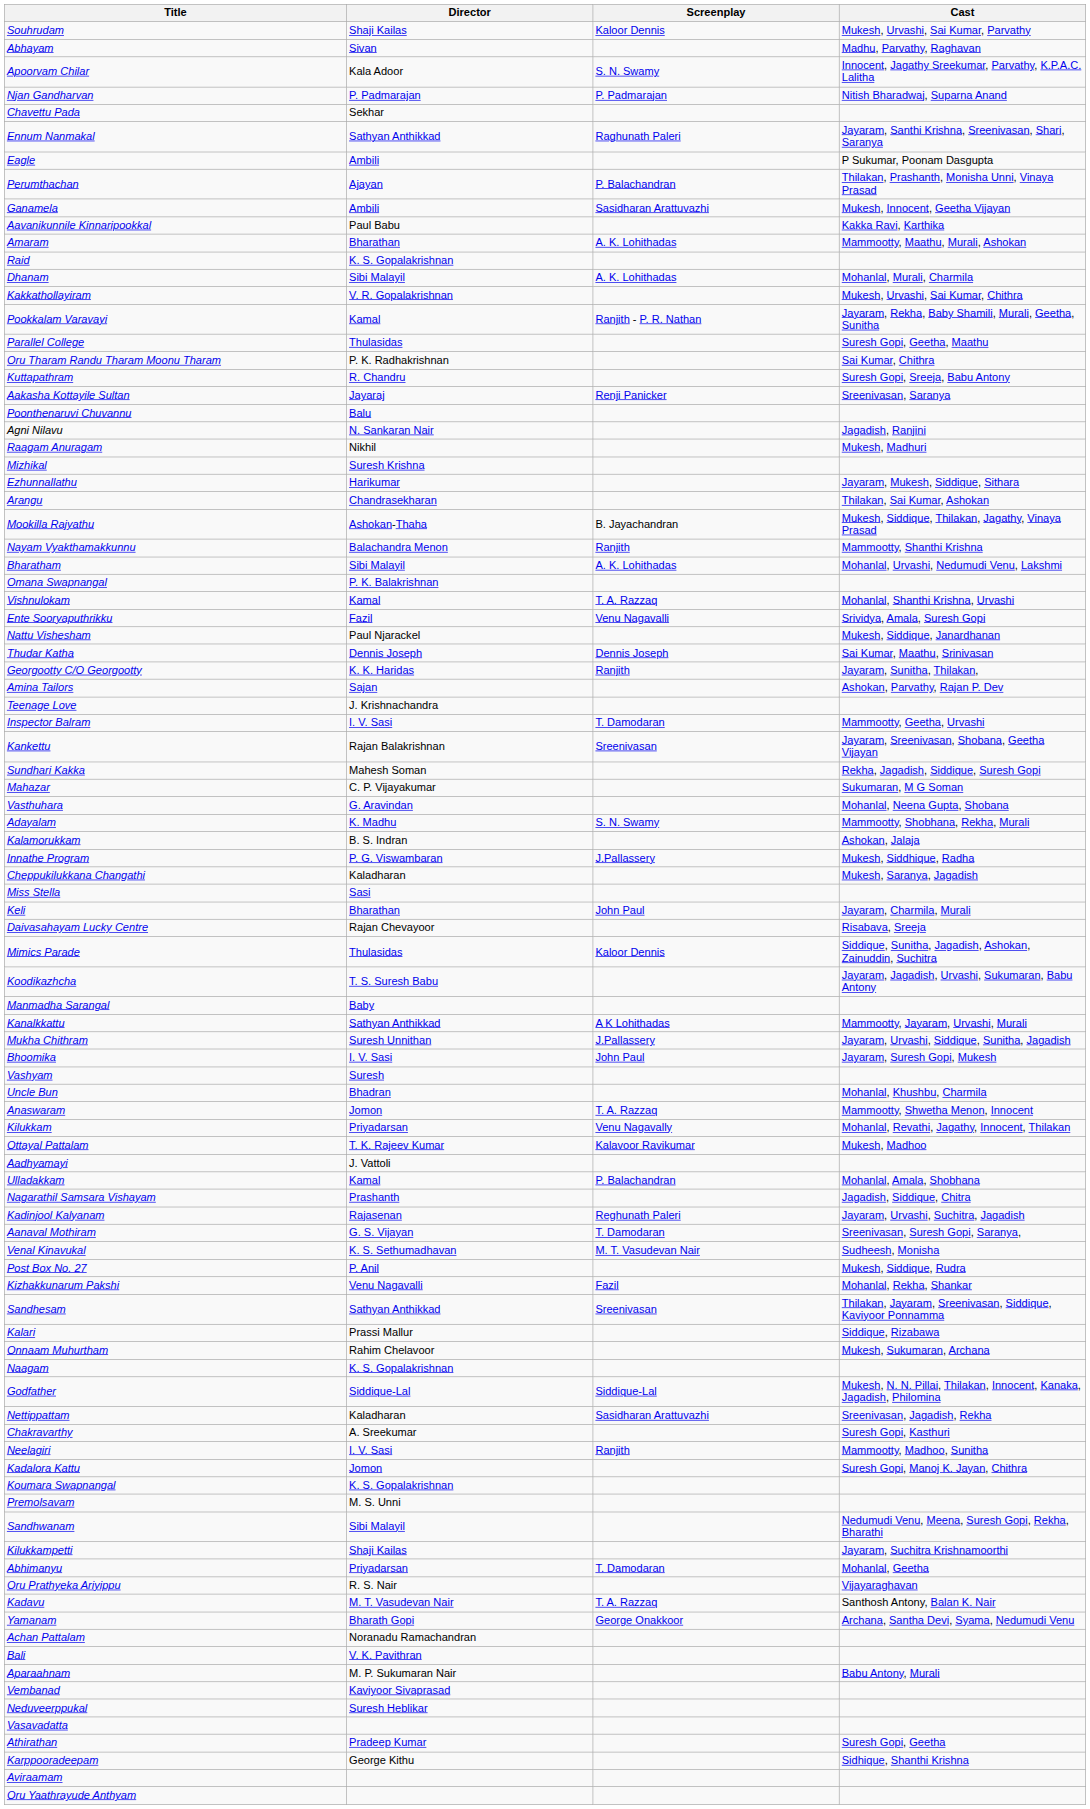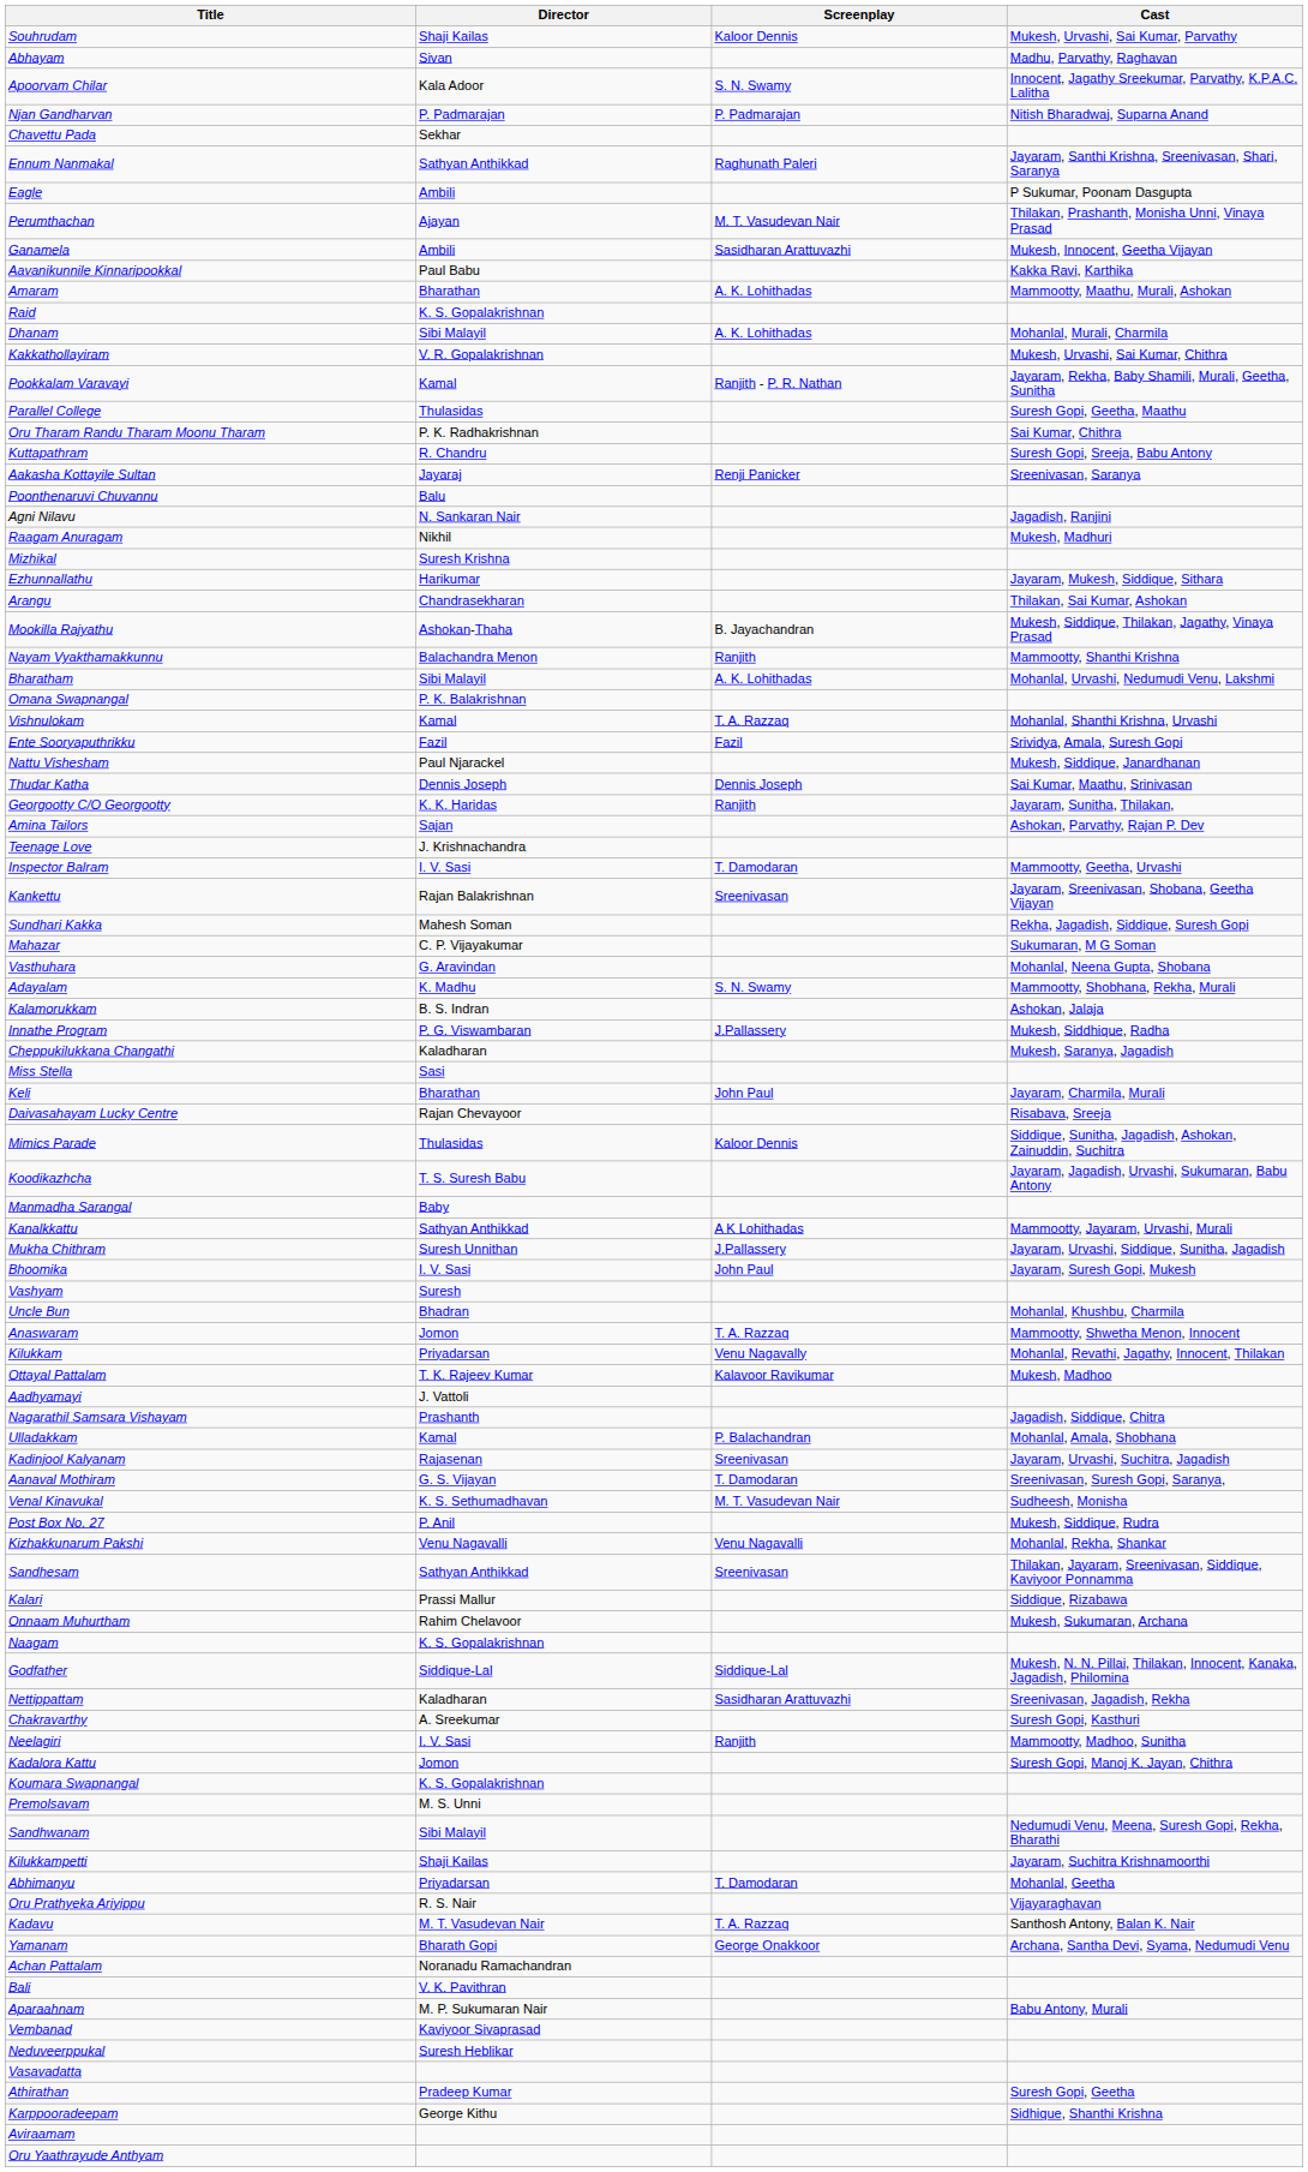Perumthachan | Screenplay: P. Balachandran -> M. T. Vasudevan Nair
Ente Sooryaputhrikku | Screenplay: Venu Nagavalli -> Fazil
rows swapped: Nagarathil Samsara Vishayam <-> Ulladakkam
Kadinjool Kalyanam | Screenplay: Reghunath Paleri -> Sreenivasan
Kizhakkunarum Pakshi | Screenplay: Fazil -> Venu Nagavalli
